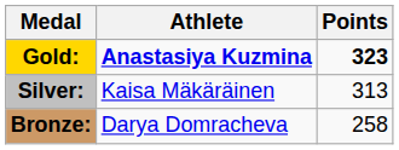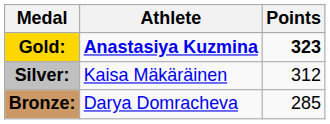Silver: | Points: 313 -> 312
Bronze: | Points: 258 -> 285
